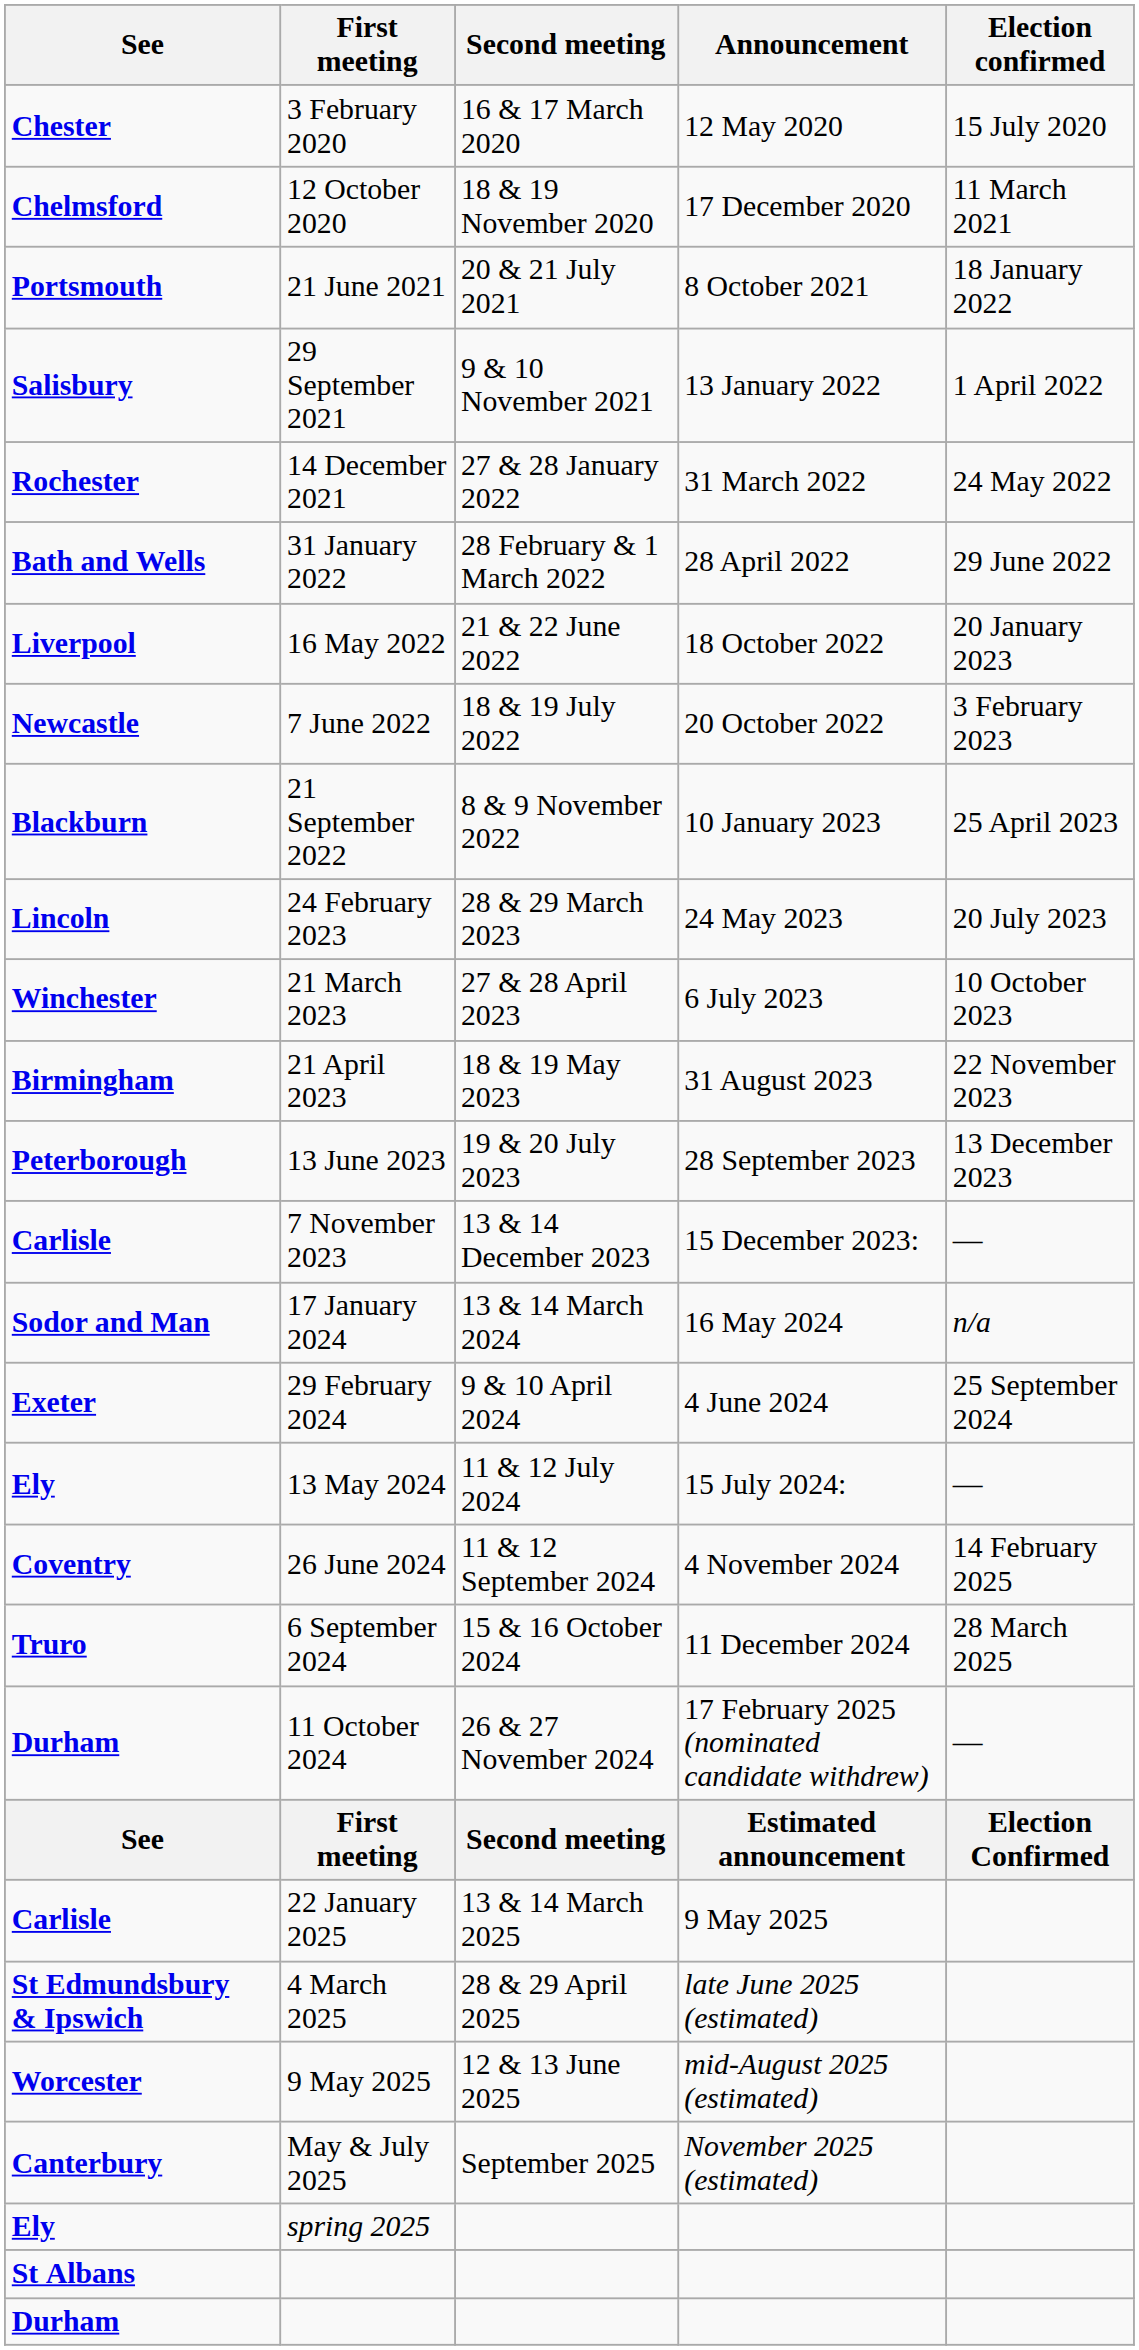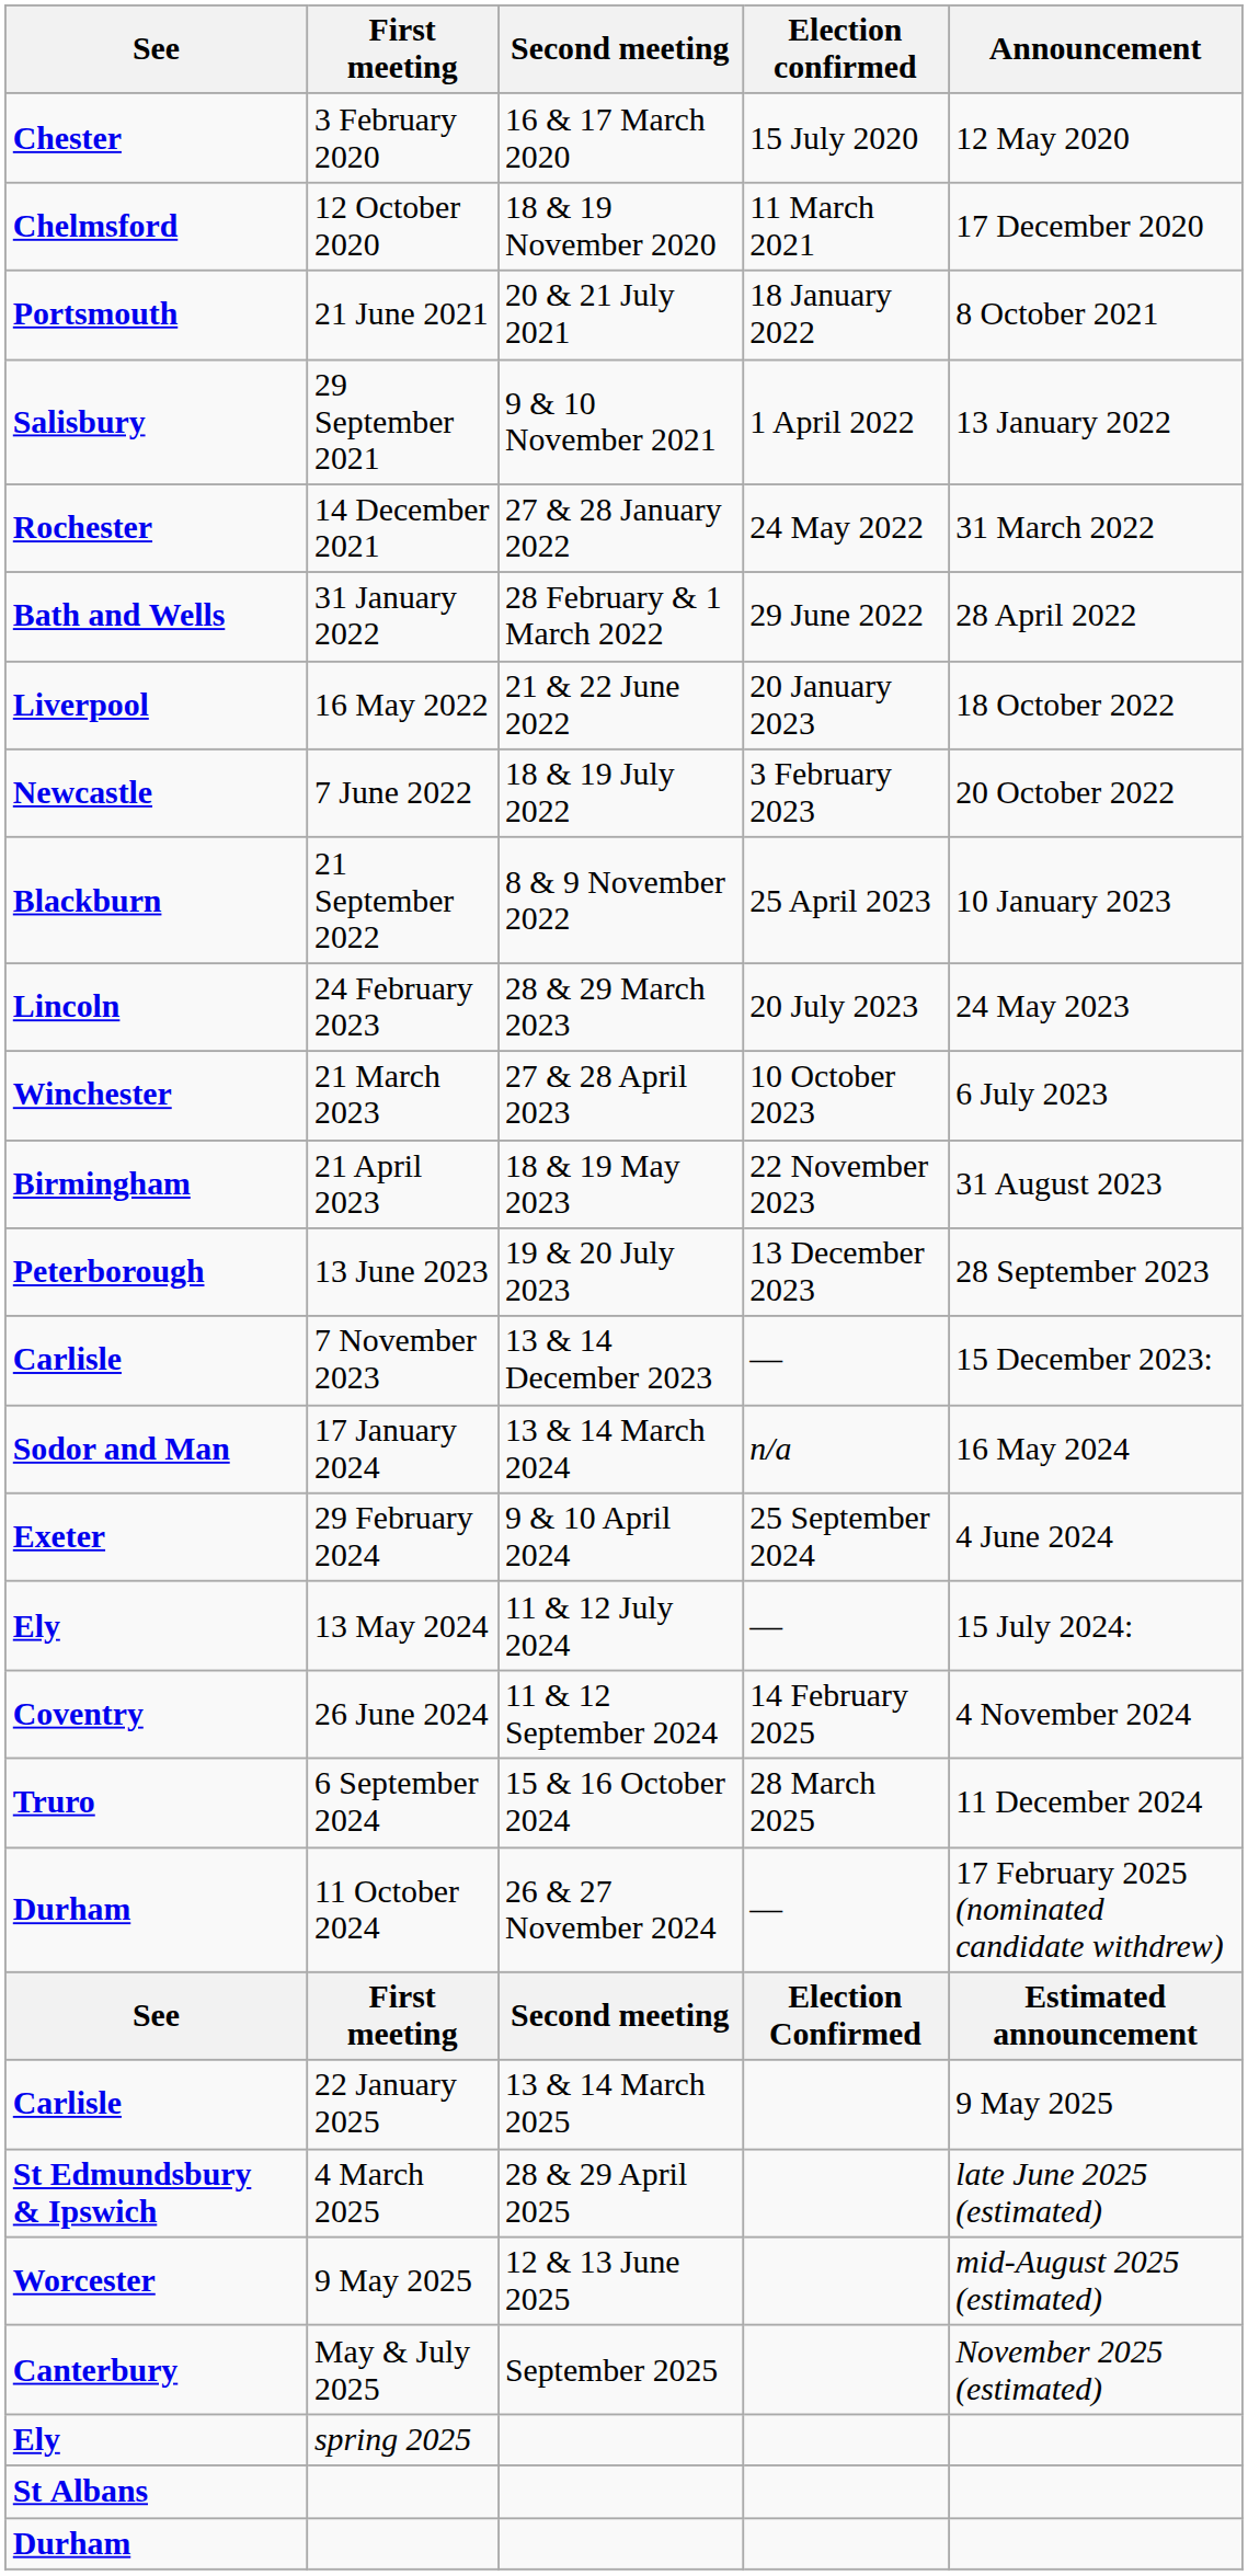columns swapped: Announcement <-> Election confirmed
